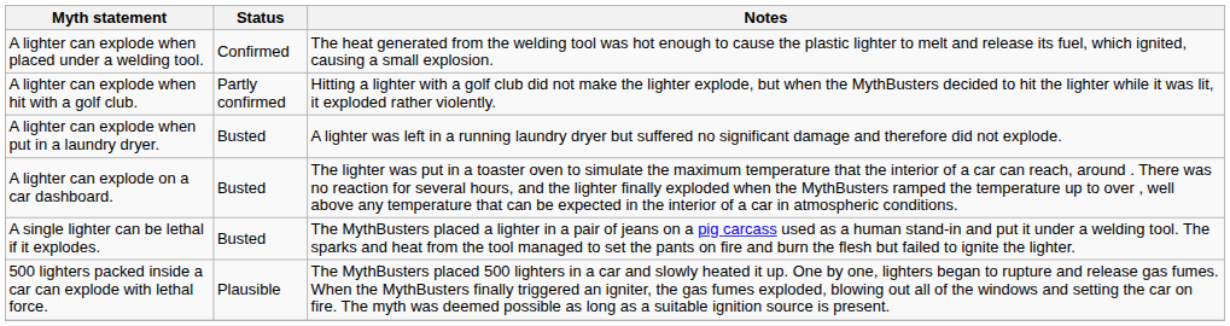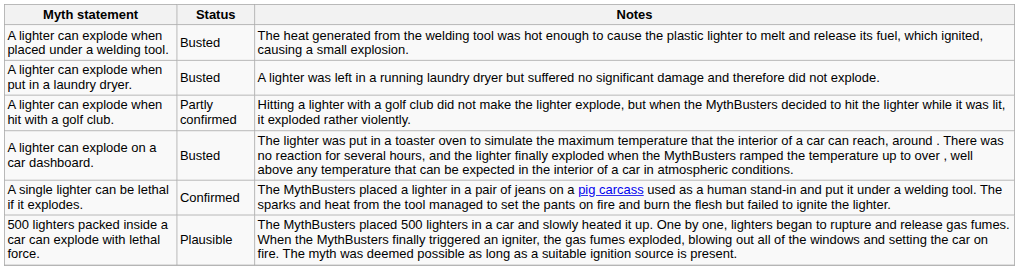A lighter can explode when placed under a welding tool. | Status: Confirmed -> Busted
rows swapped: A lighter can explode when put in a laundry dryer. <-> A lighter can explode when hit with a golf club.
A single lighter can be lethal if it explodes. | Status: Busted -> Confirmed
